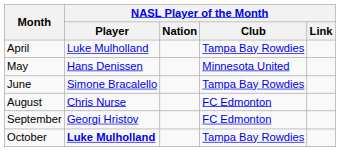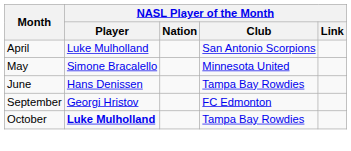April | NASL Player of the Month / Club: Tampa Bay Rowdies -> San Antonio Scorpions
May | NASL Player of the Month / Player: Hans Denissen -> Simone Bracalello
June | NASL Player of the Month / Player: Simone Bracalello -> Hans Denissen
- row: August | Chris Nurse | FC Edmonton
